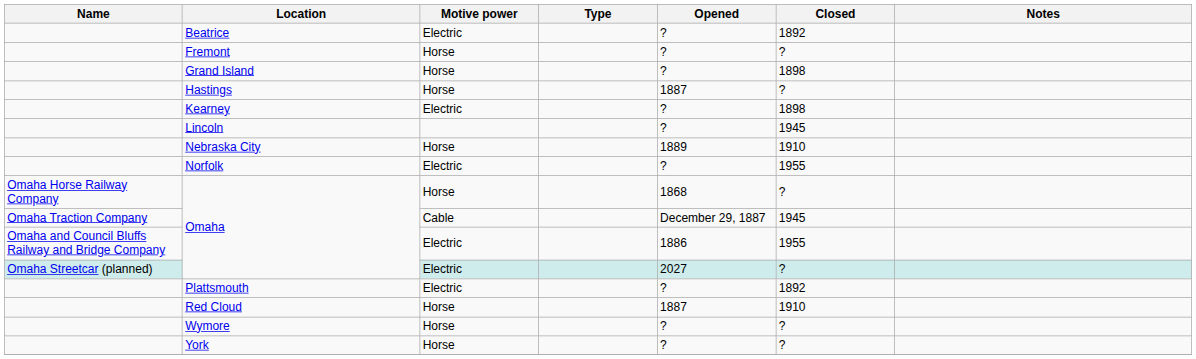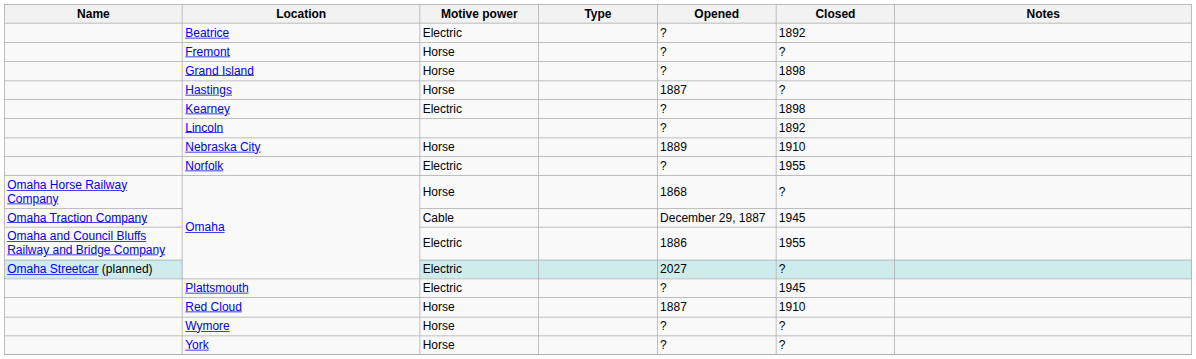Lincoln | Closed: 1945 -> 1892
Plattsmouth | Closed: 1892 -> 1945
